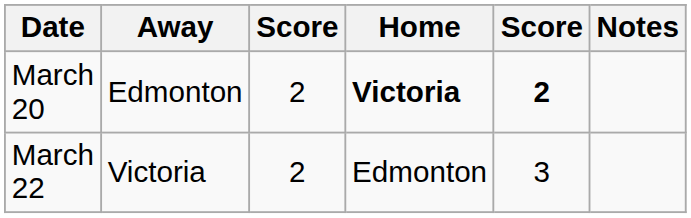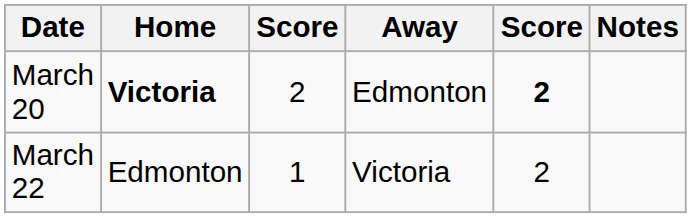columns swapped: Away <-> Home
March 22 | column 3: 2 -> 1
March 22 | column 5: 3 -> 2
